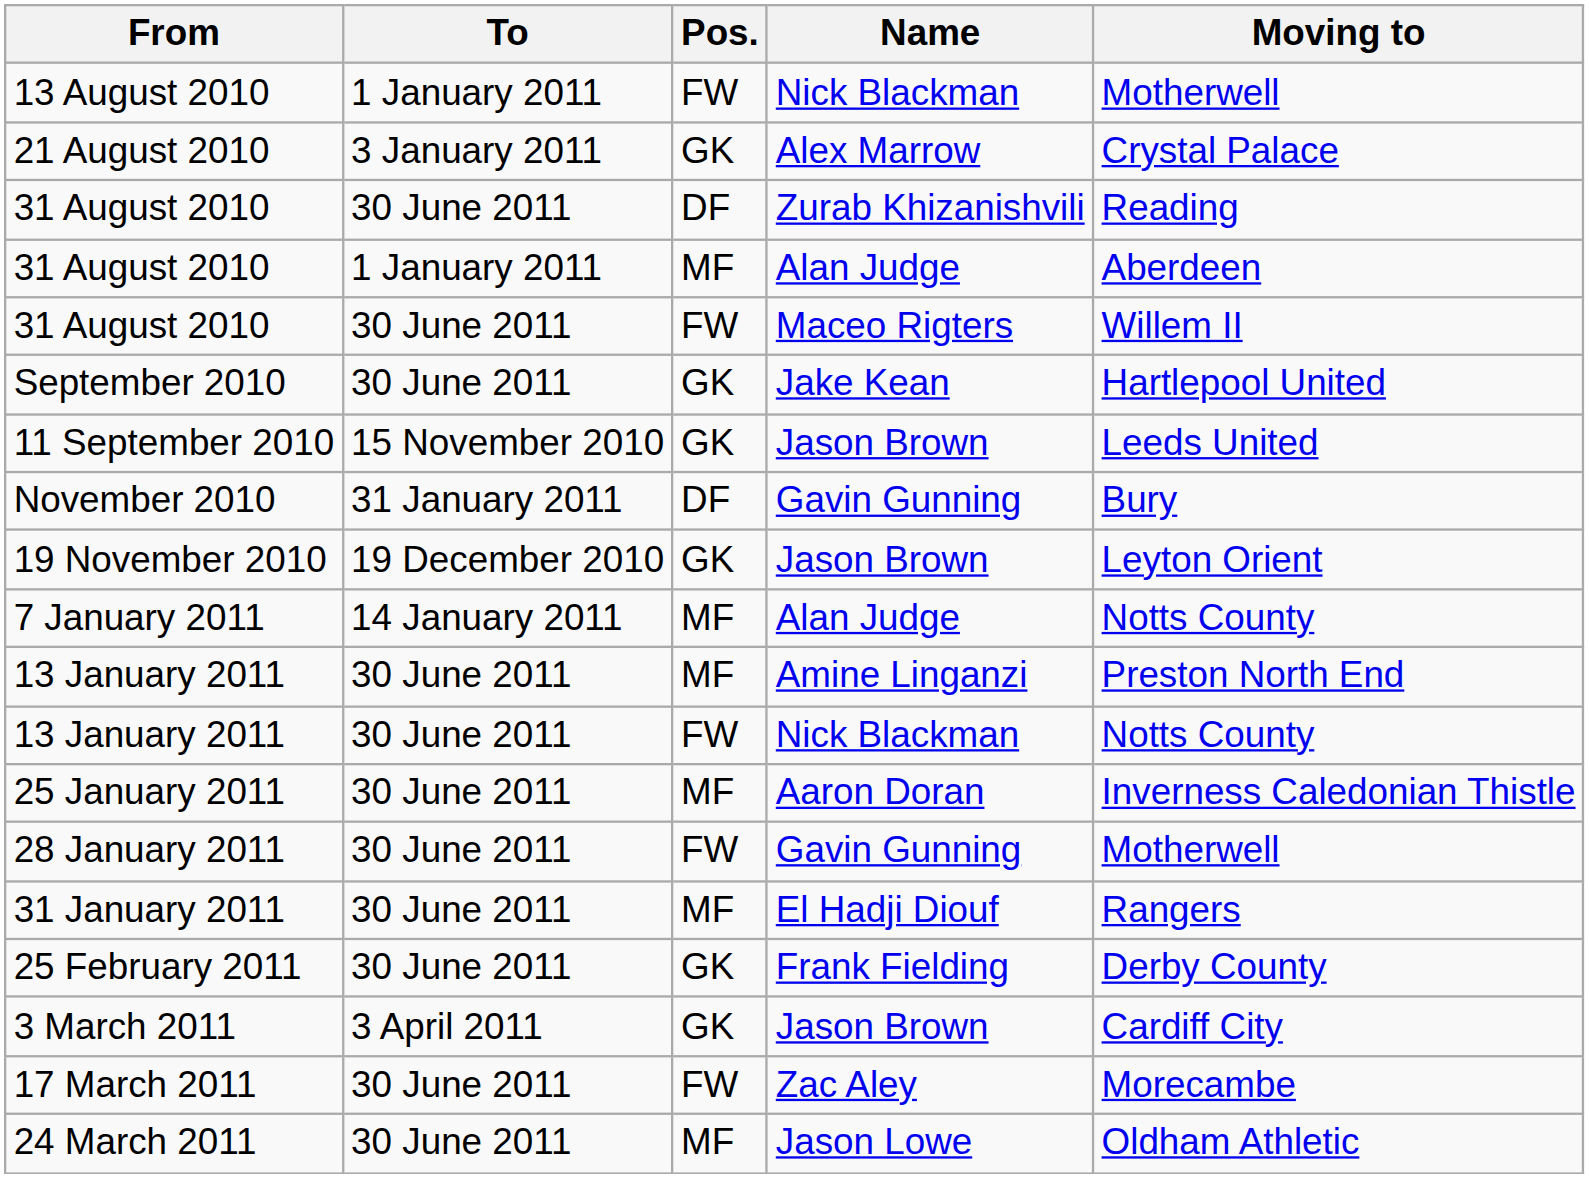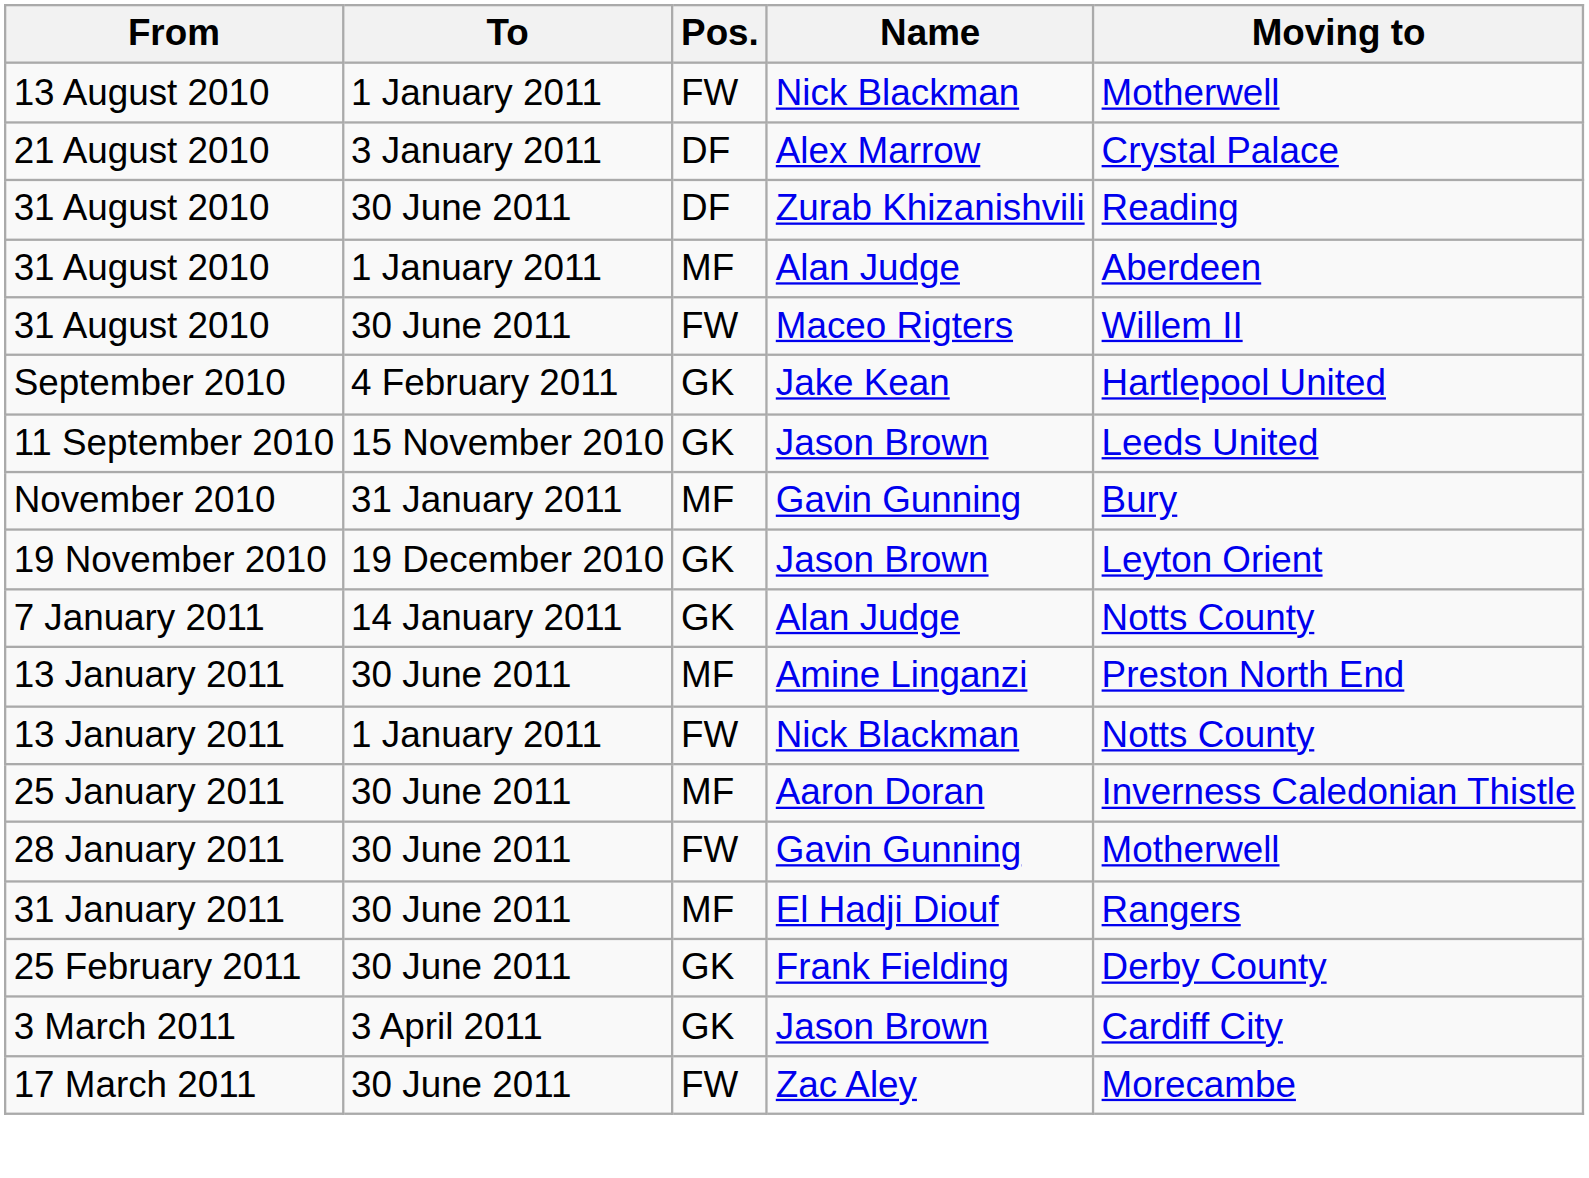21 August 2010 | Pos.: GK -> DF
September 2010 | To: 30 June 2011 -> 4 February 2011
November 2010 | Pos.: DF -> MF
7 January 2011 | Pos.: MF -> GK
13 January 2011 / Nick Blackman | To: 30 June 2011 -> 1 January 2011
- row: 24 March 2011 | 30 June 2011 | MF | Jason Lowe | Oldham Athletic
